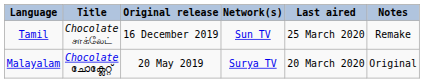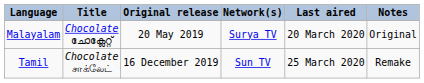rows swapped: Malayalam <-> Tamil
